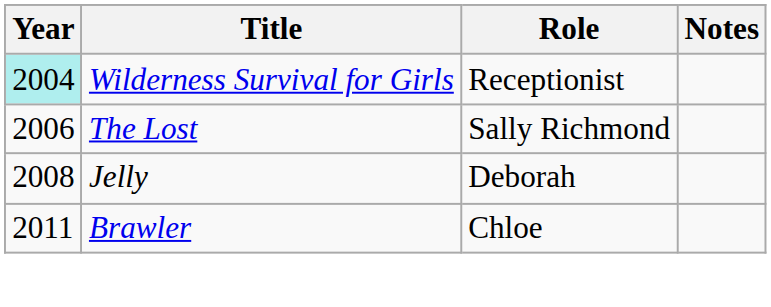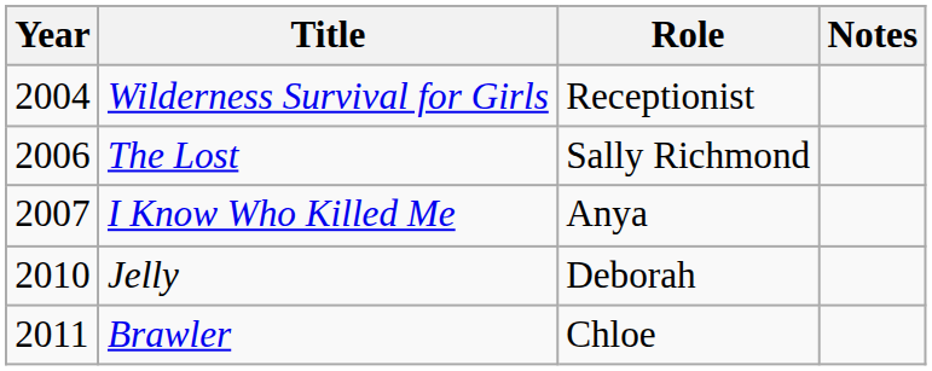Wilderness Survival for Girls | Year: paleturquoise background -> no background
+ row: 2007 | I Know Who Killed Me | Anya
Jelly | Year: 2008 -> 2010
